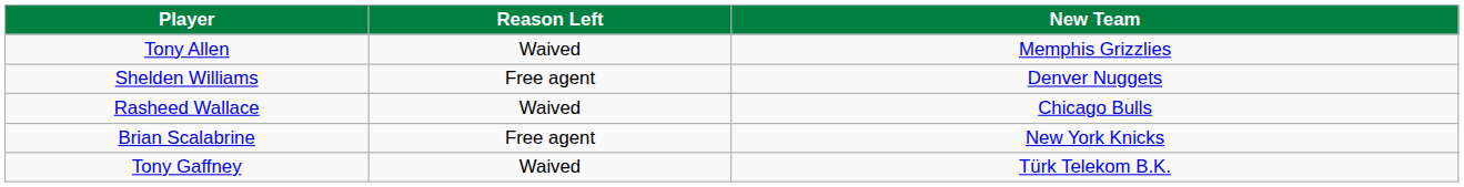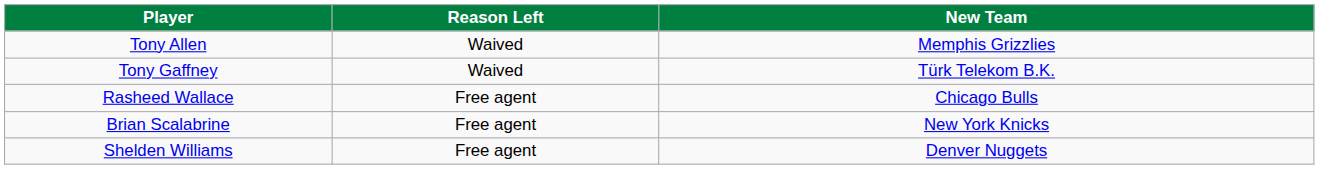rows swapped: Shelden Williams <-> Tony Gaffney
Rasheed Wallace | Reason Left: Waived -> Free agent
